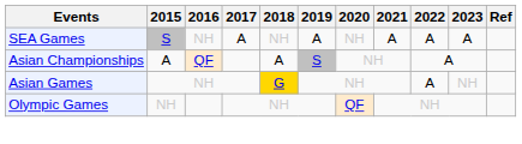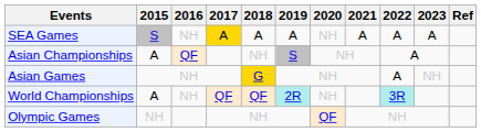SEA Games | 2017: no background -> gold background
SEA Games | 2018: NH -> A
Asian Championships | 2018: A -> NH
+ row: World Championships | A | NH | QF | QF | 2R | NH | 3R
